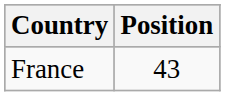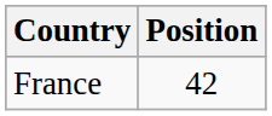France | Position: 43 -> 42
